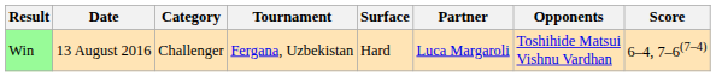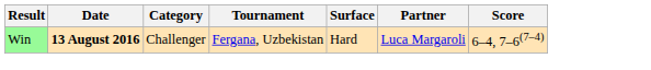- column: Opponents | Toshihide Matsui Vishnu Vardhan
Win | Date: normal -> bold
